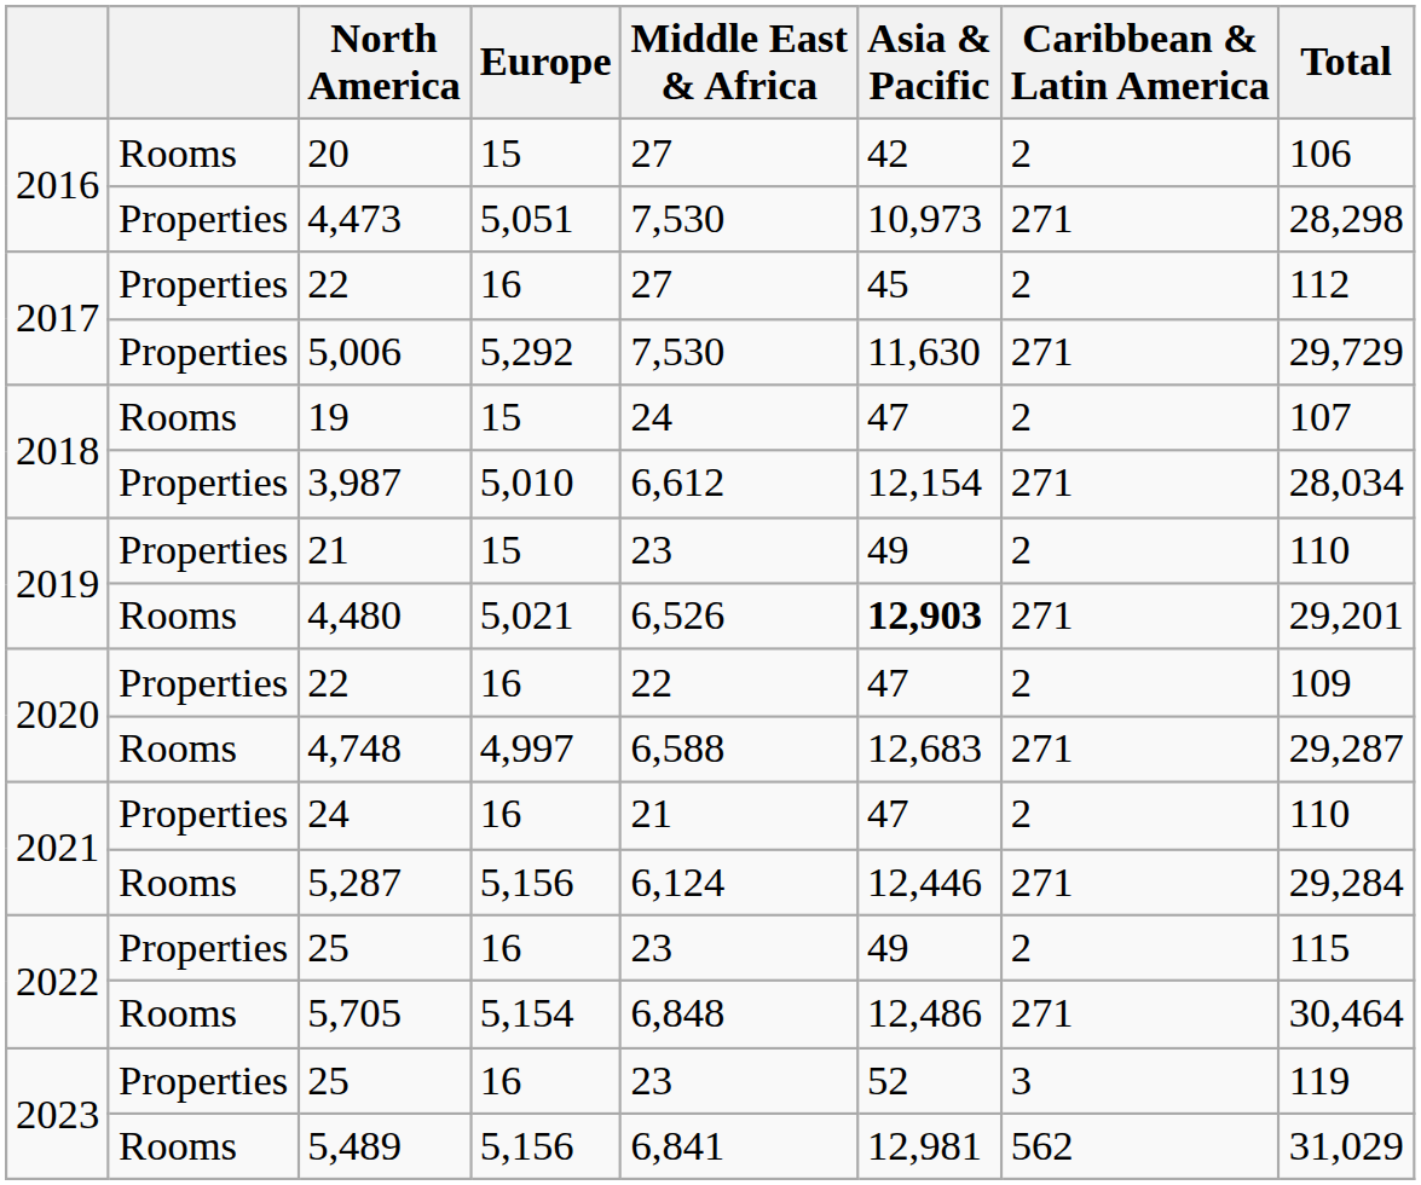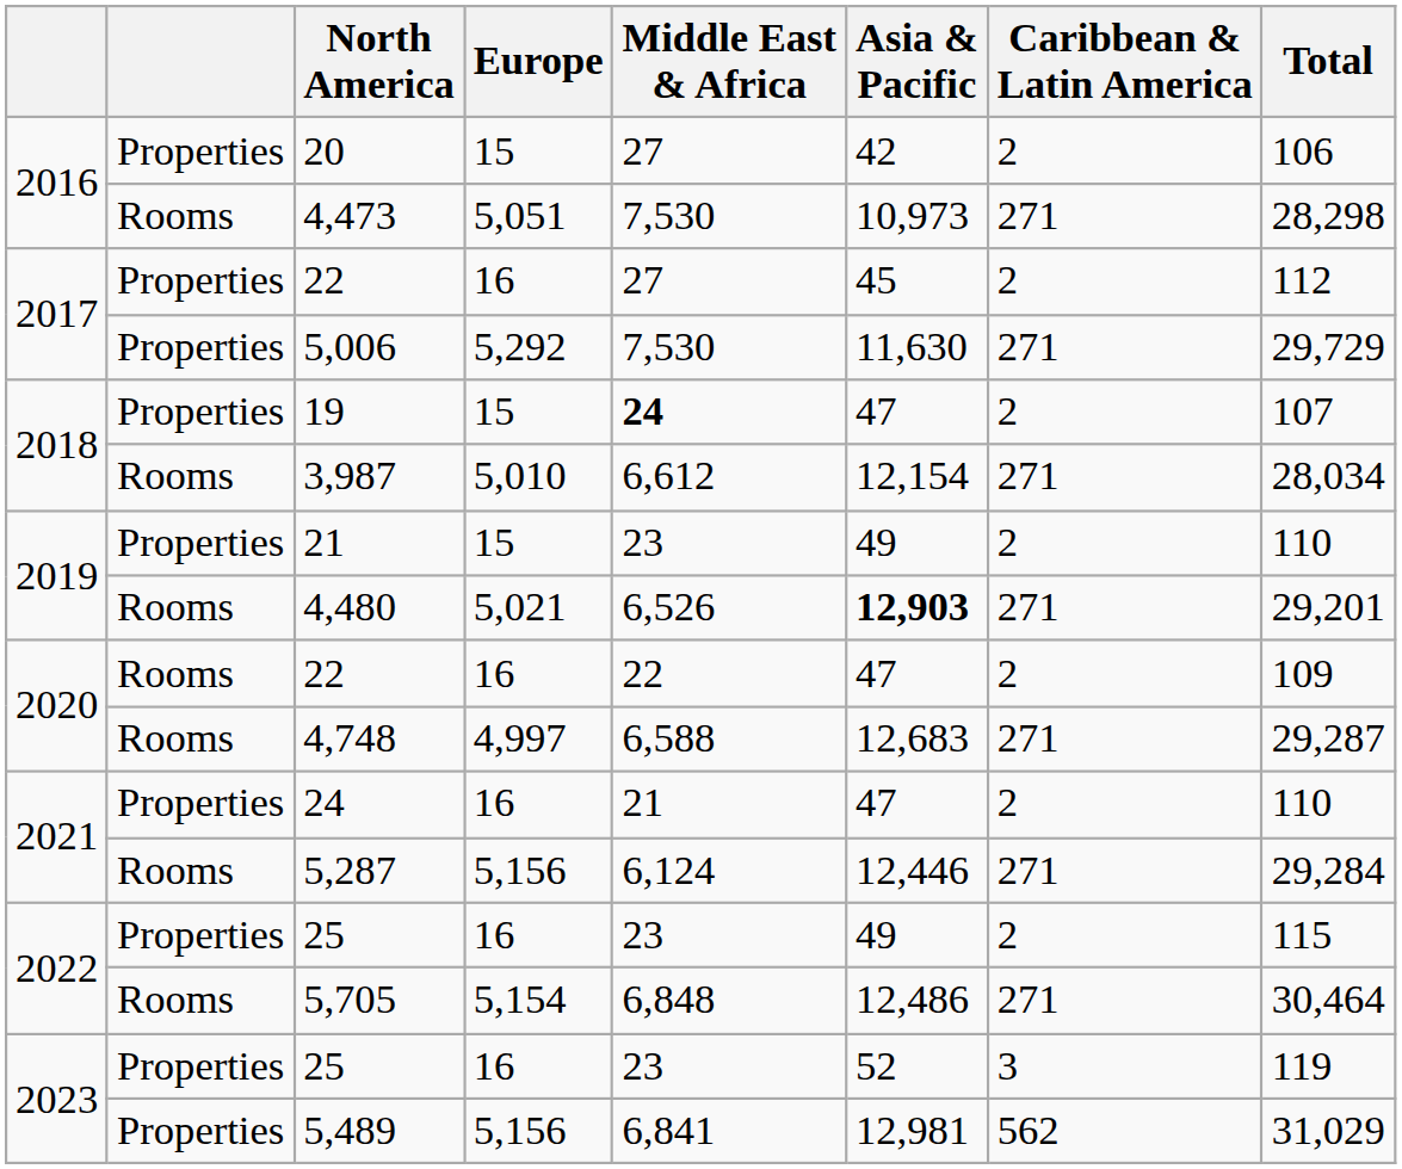20 | column 2: Rooms -> Properties
4,473 | column 2: Properties -> Rooms
19 | column 2: Rooms -> Properties
19 | Middle East & Africa: normal -> bold
3,987 | column 2: Properties -> Rooms
2020 / 22 | column 2: Properties -> Rooms
5,489 | column 2: Rooms -> Properties
